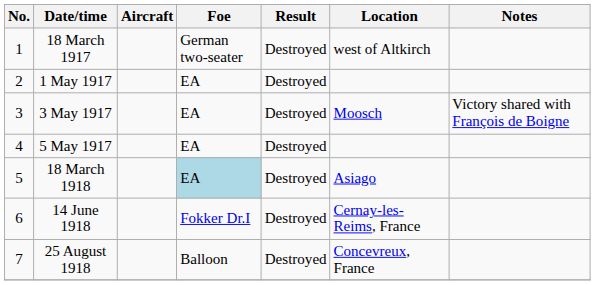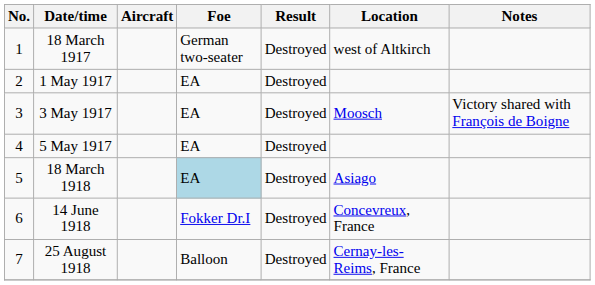14 June 1918 | Location: Cernay-les-Reims, France -> Concevreux, France
25 August 1918 | Location: Concevreux, France -> Cernay-les-Reims, France
